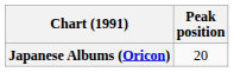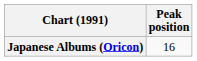Japanese Albums (Oricon) | Peak position: 20 -> 16
